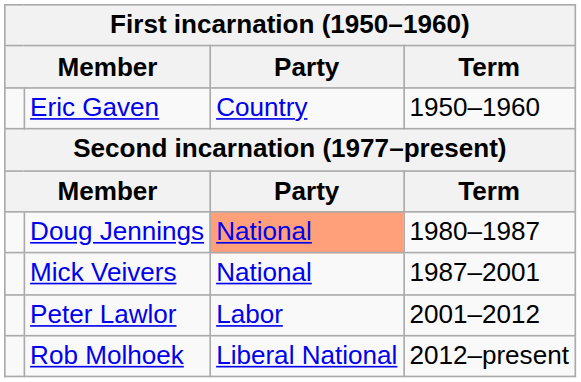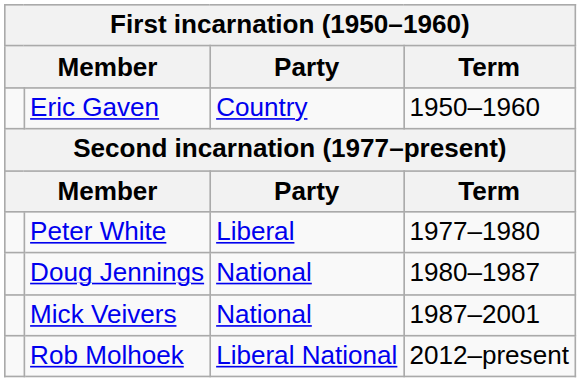+ row: Peter White | Liberal | 1977–1980
Doug Jennings | Party: lightsalmon background -> no background
- row: Peter Lawlor | Labor | 2001–2012
